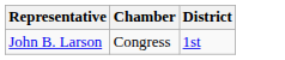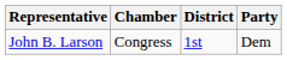+ column: Party | Dem
